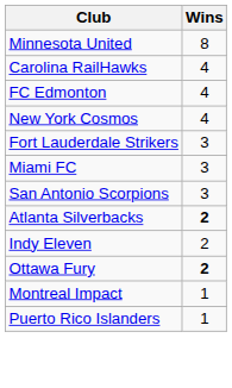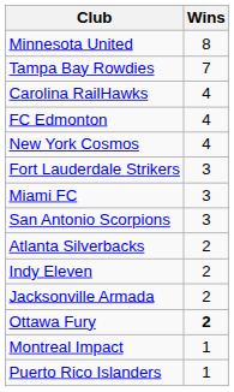+ row: Tampa Bay Rowdies | 7
Atlanta Silverbacks | Wins: bold -> normal
+ row: Jacksonville Armada | 2
